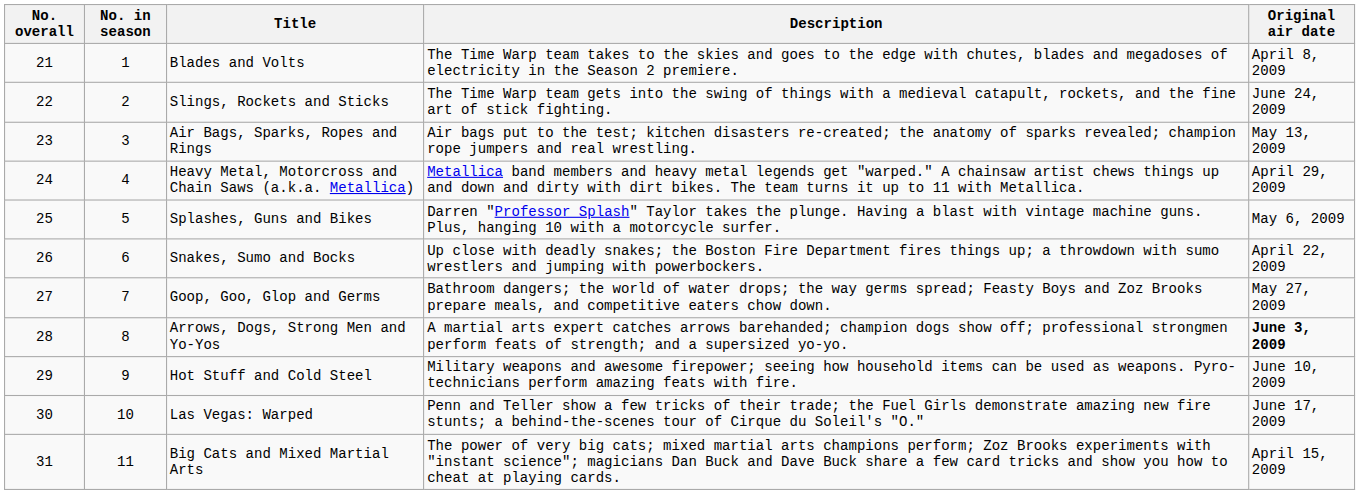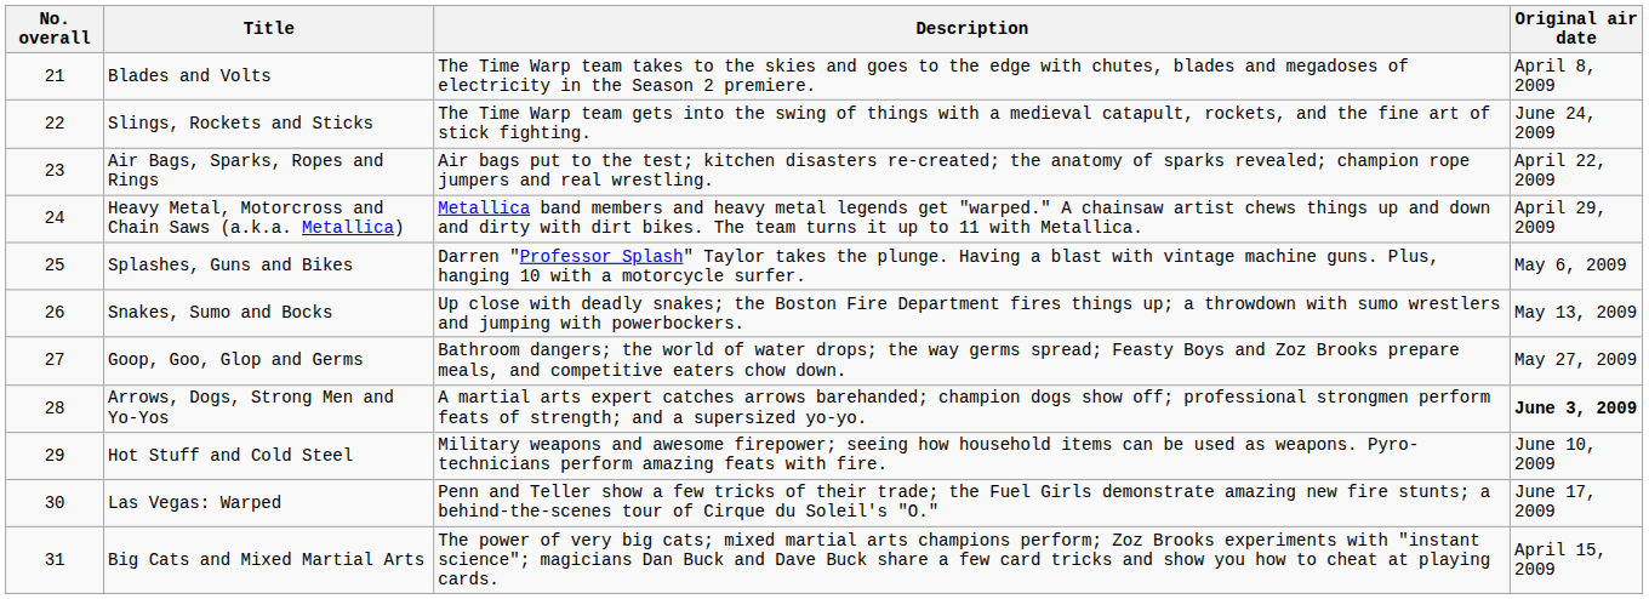- column: No. in season | 1 | 2 | 3 | 4 | 5 | 6 | 7 | 8 | 9 | 10 | 11
Air Bags, Sparks, Ropes and Rings | Original air date: May 13, 2009 -> April 22, 2009
Snakes, Sumo and Bocks | Original air date: April 22, 2009 -> May 13, 2009
